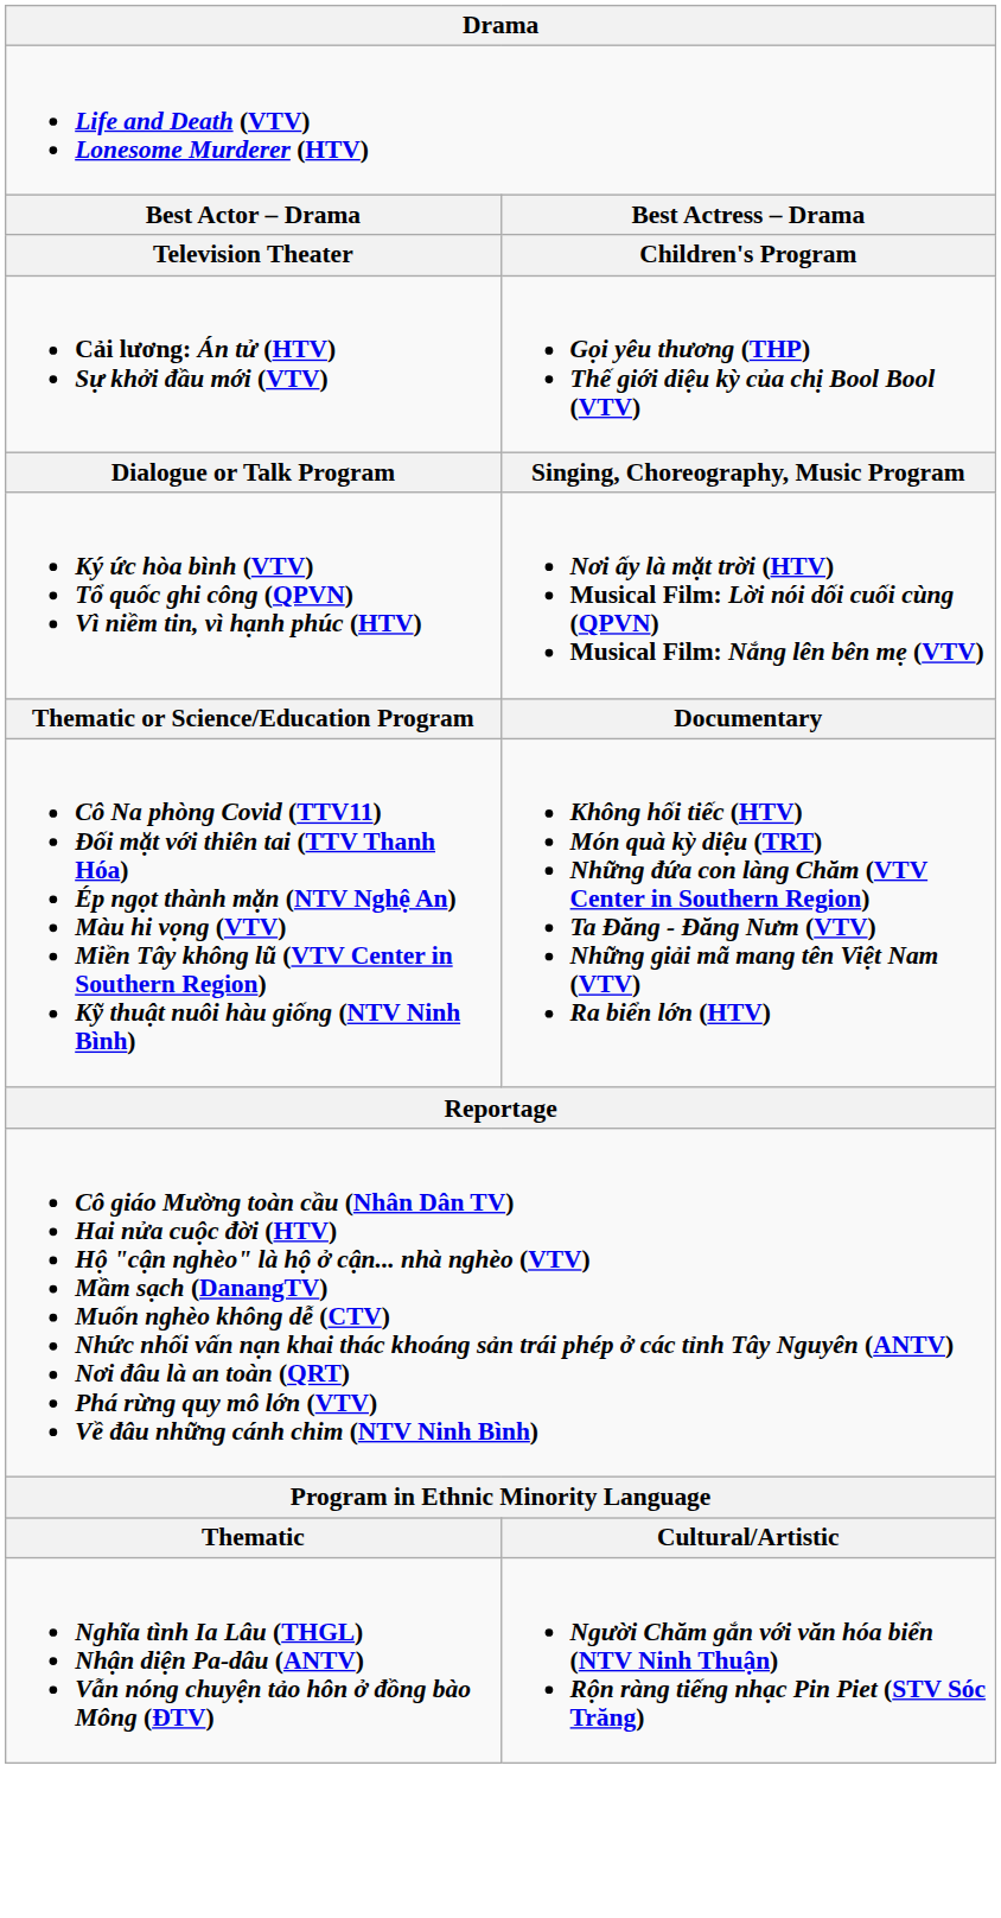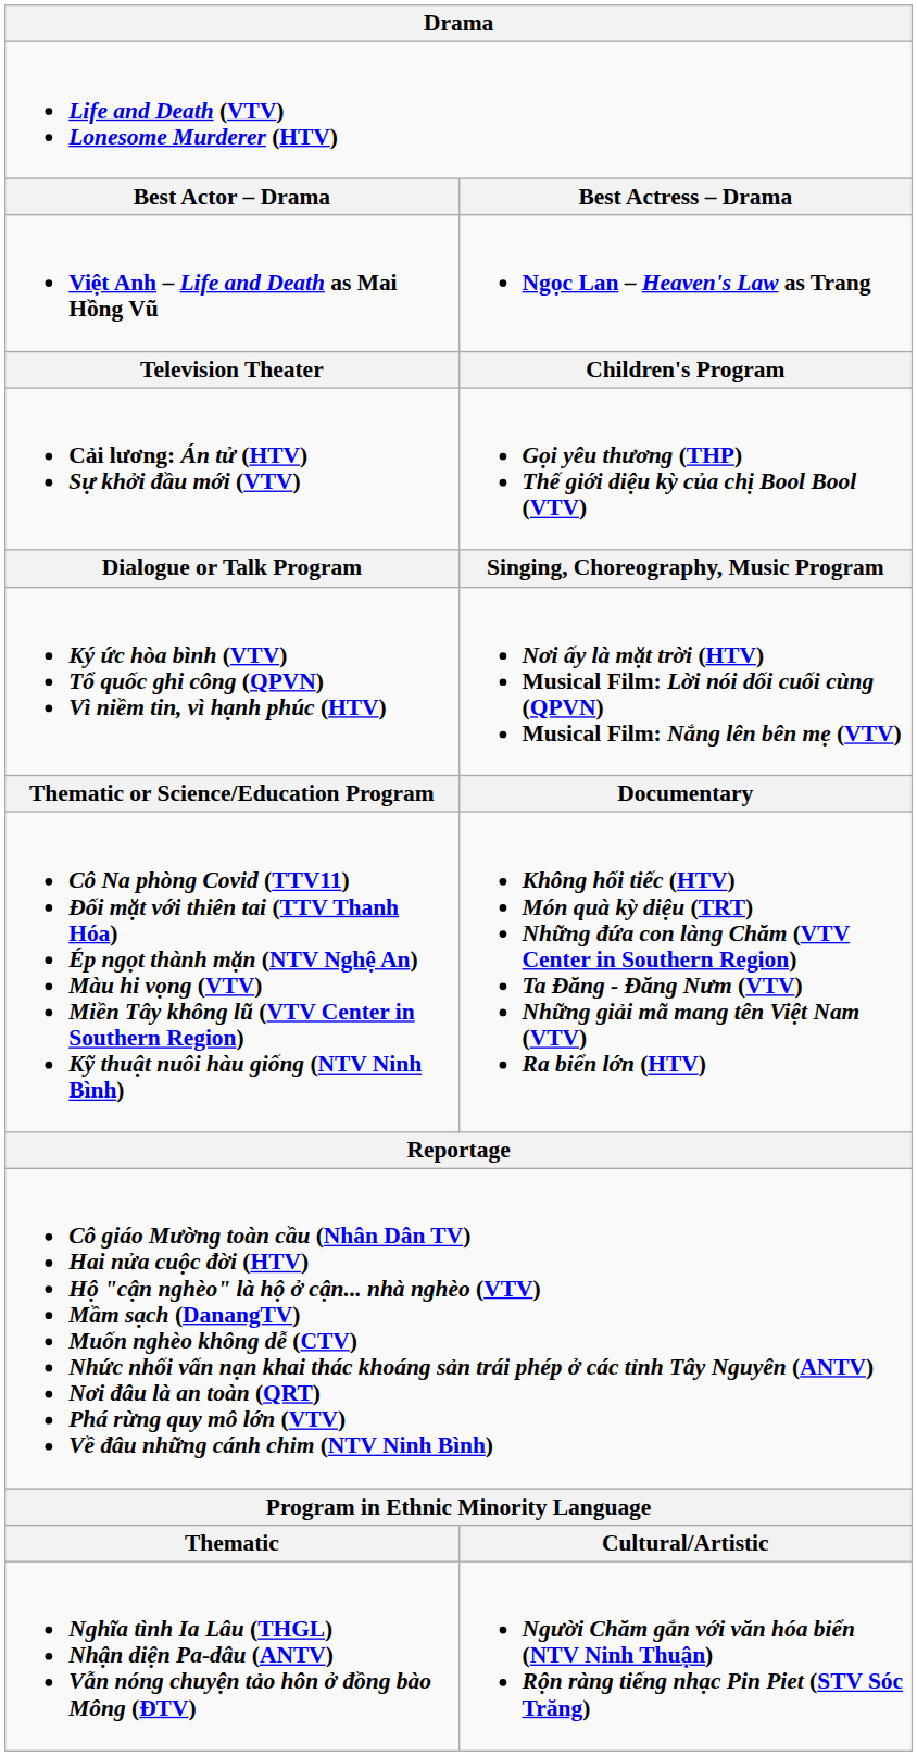+ row: Việt Anh – Life and Death as Mai Hồng Vũ | Ngọc Lan – Heaven's Law as Trang
